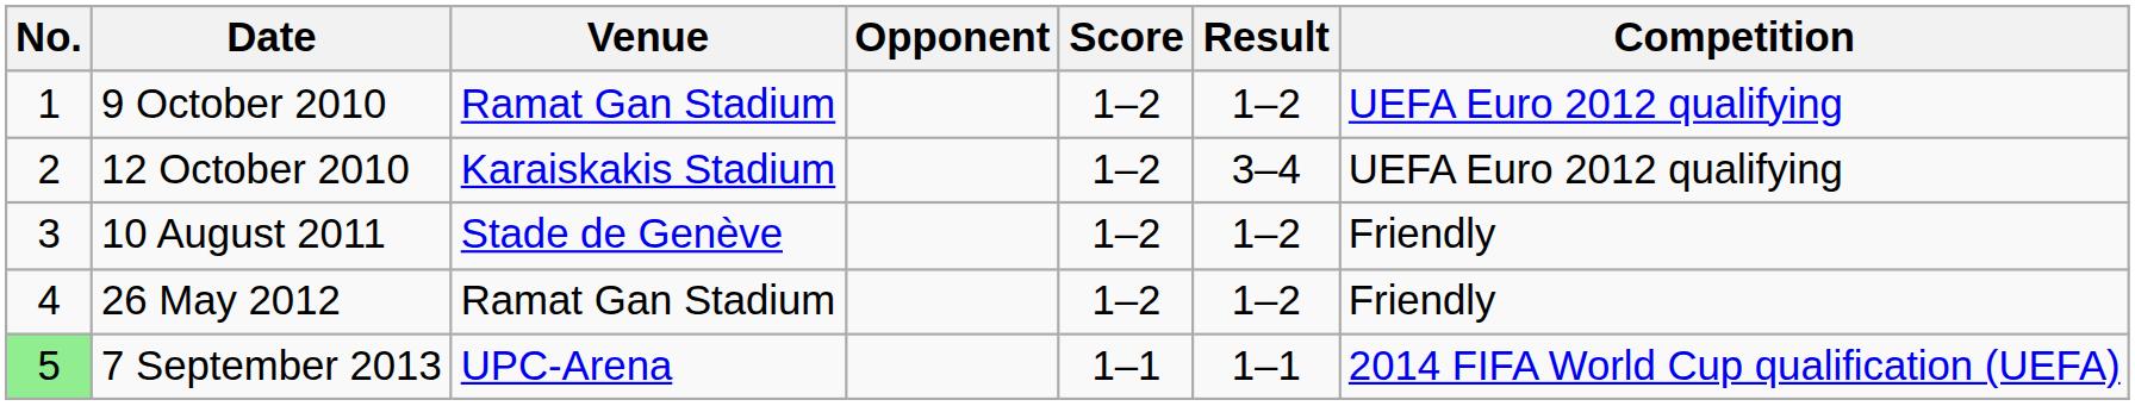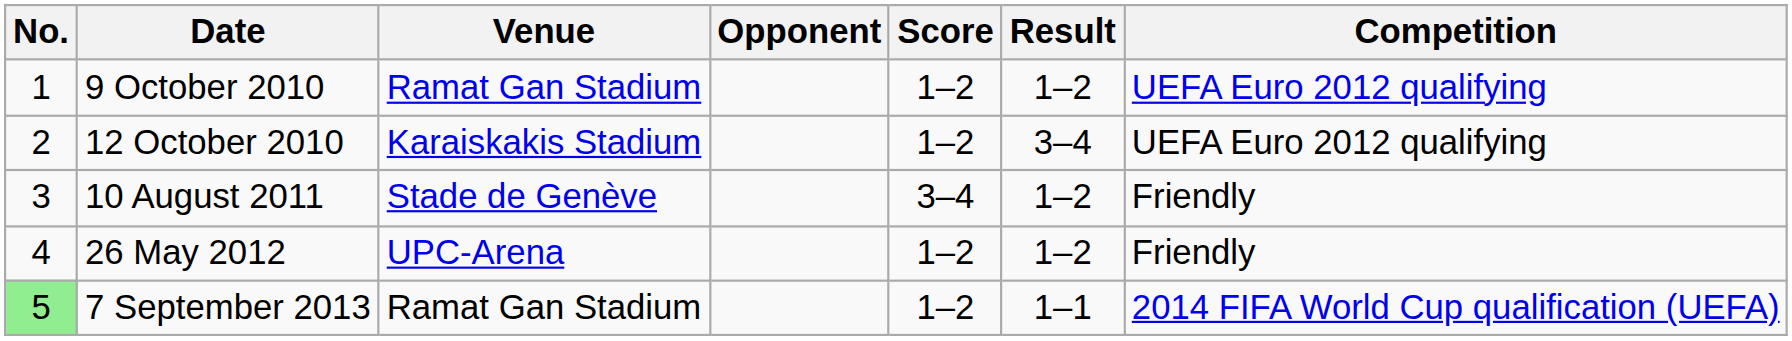10 August 2011 | Score: 1–2 -> 3–4
26 May 2012 | Venue: Ramat Gan Stadium -> UPC-Arena
7 September 2013 | Venue: UPC-Arena -> Ramat Gan Stadium
7 September 2013 | Score: 1–1 -> 1–2
